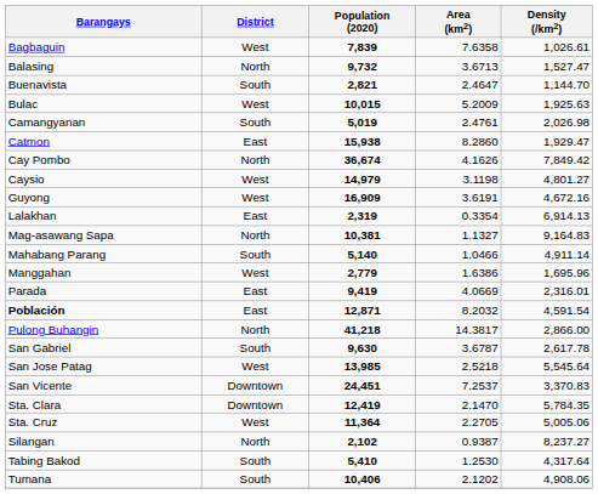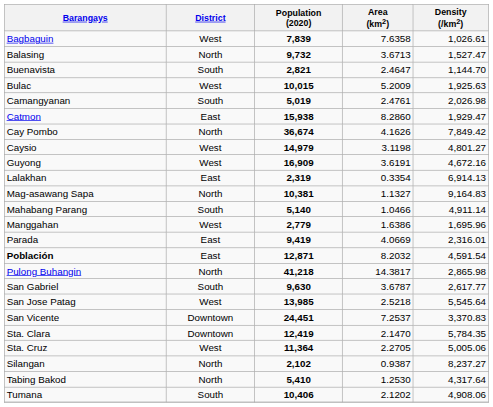Pulong Buhangin | Density (/km2): 2,866.00 -> 2,865.98
San Gabriel | Density (/km2): 2,617.78 -> 2,617.77
Tabing Bakod | District: South -> North
